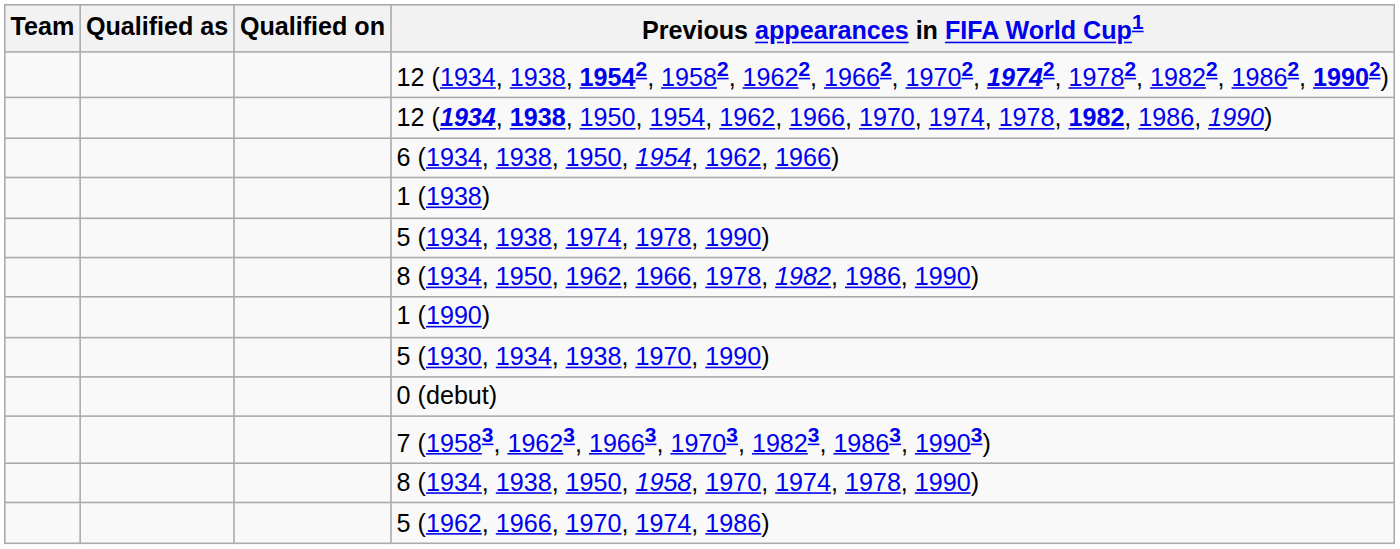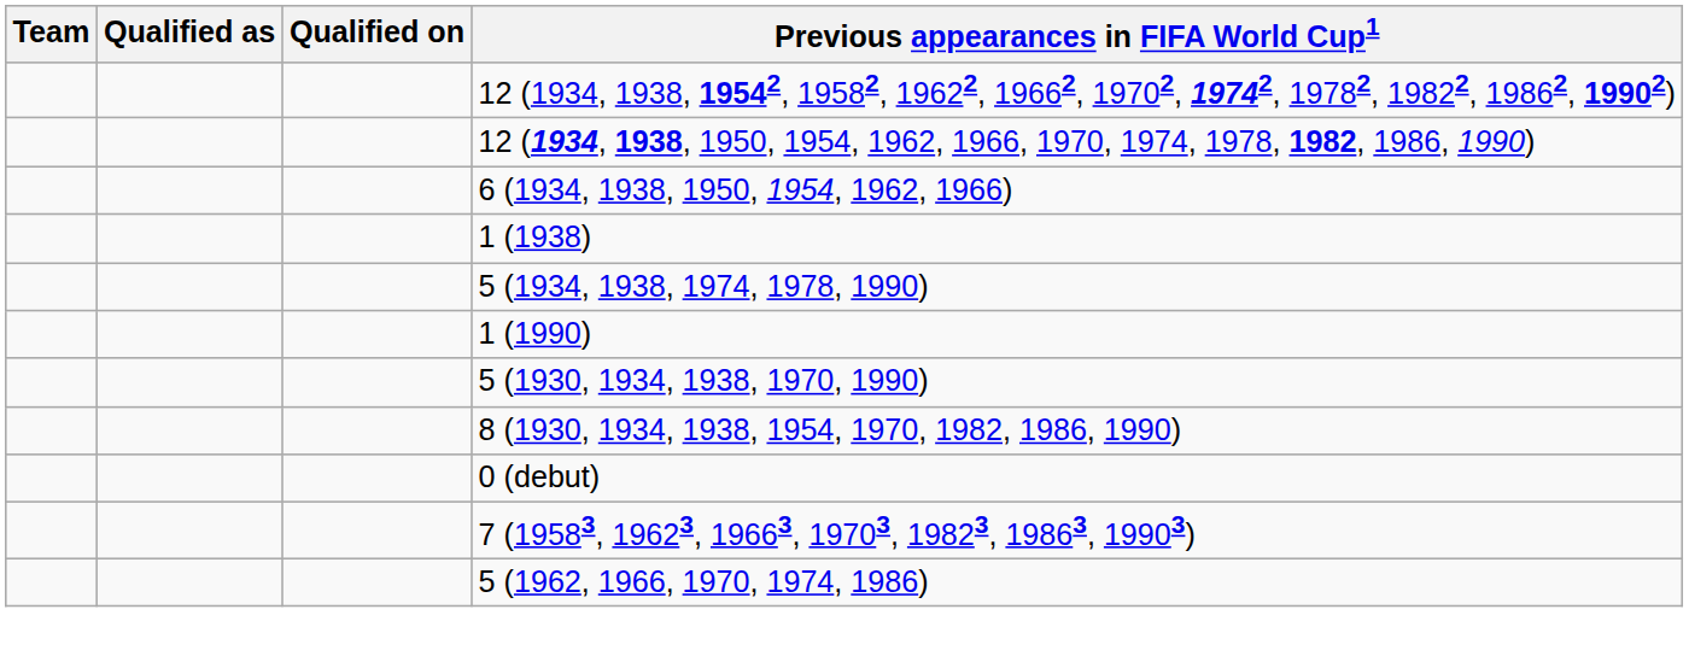- row: 8 (1934, 1950, 1962, 1966, 1978, 1982, 1986, 1990)
+ row: 8 (1930, 1934, 1938, 1954, 1970, 1982, 1986, 1990)
- row: 8 (1934, 1938, 1950, 1958, 1970, 1974, 1978, 1990)
